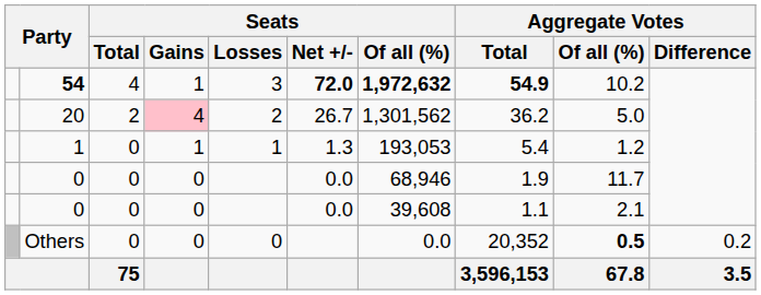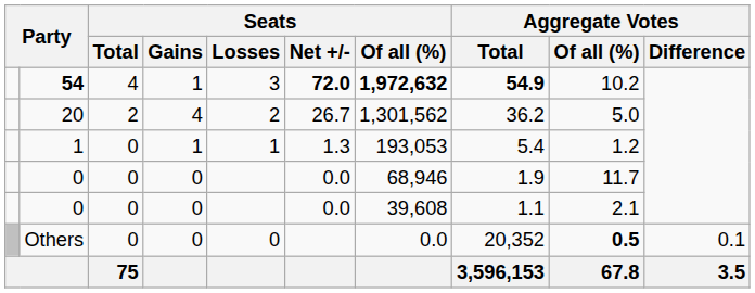20 | Seats / Gains: pink background -> no background
Others | Aggregate Votes / Difference: 0.2 -> 0.1
